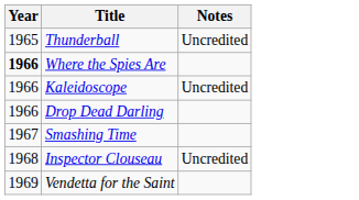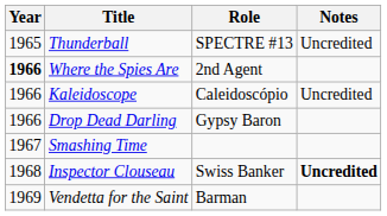+ column: Role | SPECTRE #13 | 2nd Agent | Caleidoscópio | Gypsy Baron | Swiss Banker | Barman
Inspector Clouseau | Notes: normal -> bold
